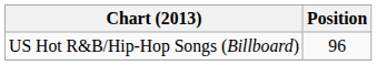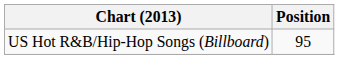US Hot R&B/Hip-Hop Songs (Billboard) | Position: 96 -> 95
